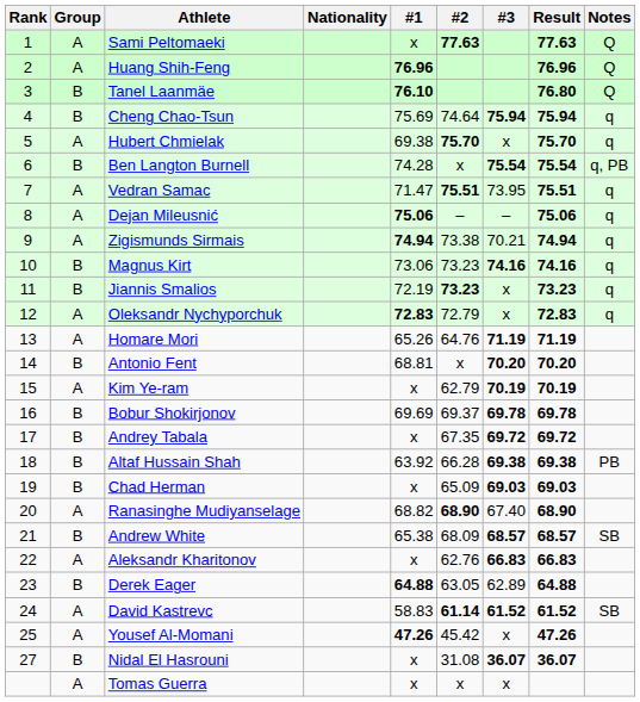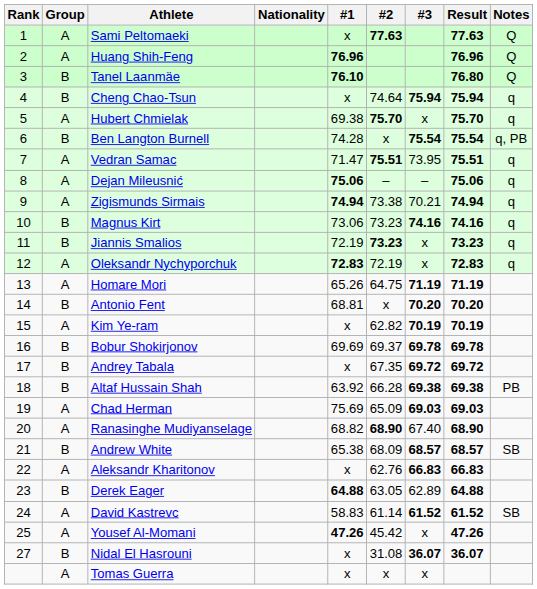Cheng Chao-Tsun | #1: 75.69 -> x
Oleksandr Nychyporchuk | #2: 72.79 -> 72.19
Homare Mori | #2: 64.76 -> 64.75
Kim Ye-ram | #2: 62.79 -> 62.82
Chad Herman | Group: B -> A
Chad Herman | #1: x -> 75.69
David Kastrevc | #2: bold -> normal
